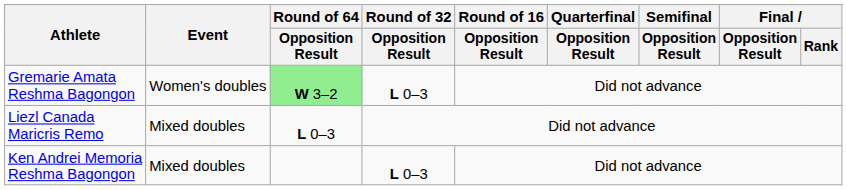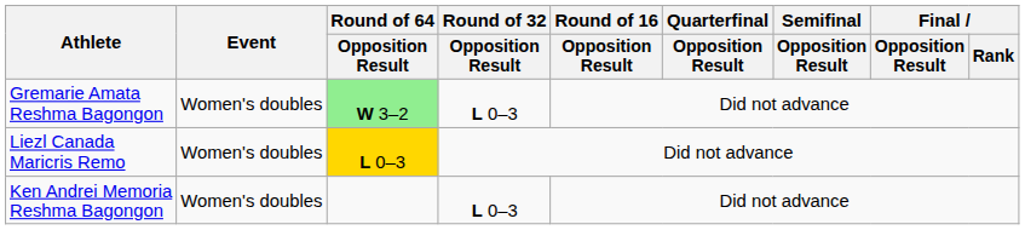Liezl Canada Maricris Remo | Event: Mixed doubles -> Women's doubles
Liezl Canada Maricris Remo | Round of 64 / Opposition Result: no background -> gold background
Ken Andrei Memoria Reshma Bagongon | Event: Mixed doubles -> Women's doubles
